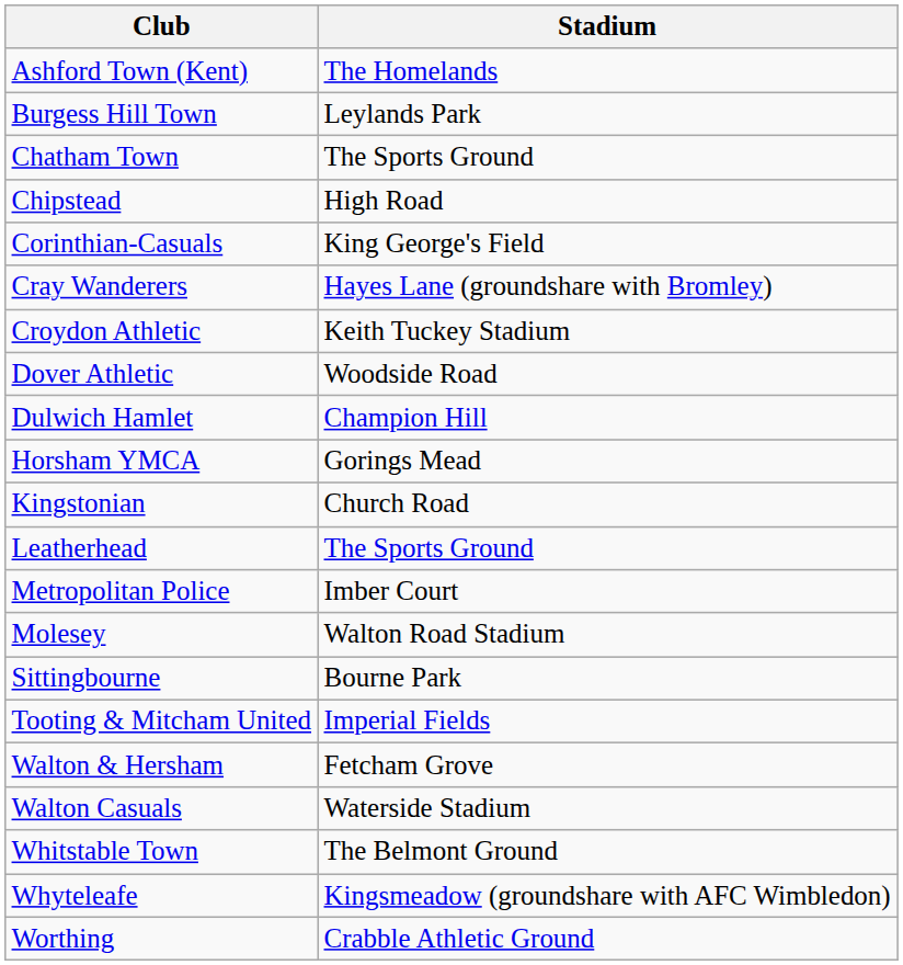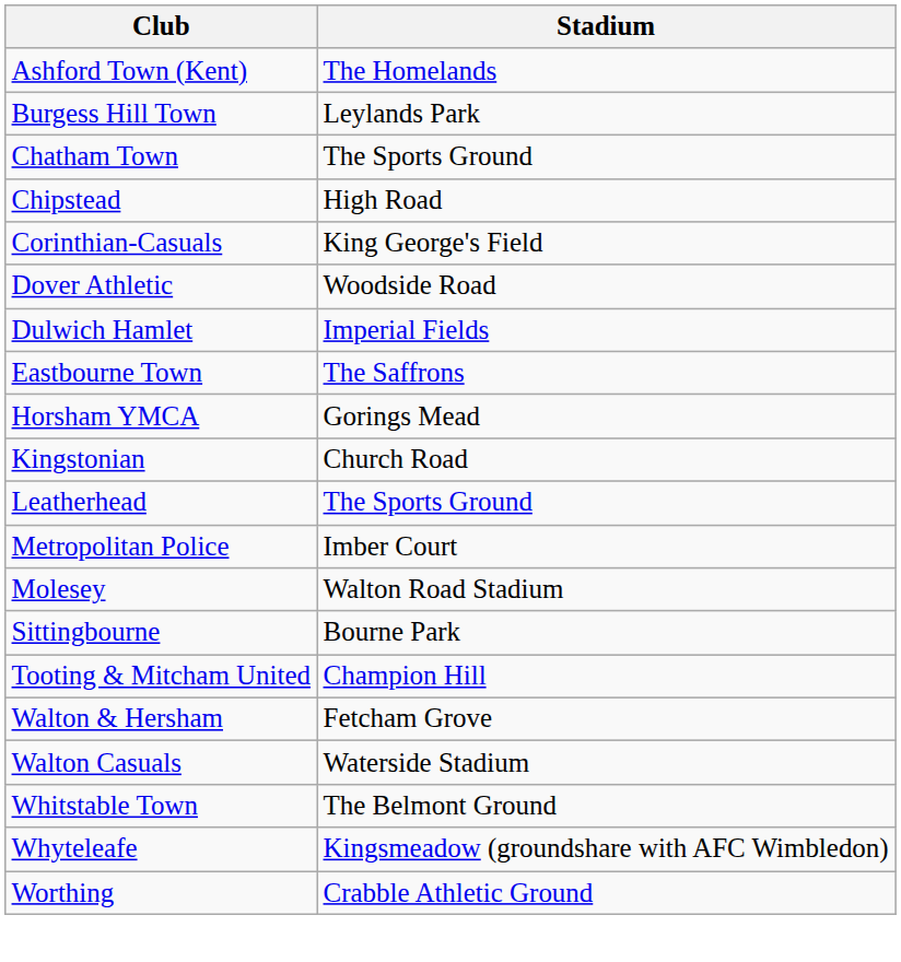- row: Cray Wanderers | Hayes Lane (groundshare with Bromley)
- row: Croydon Athletic | Keith Tuckey Stadium
Dulwich Hamlet | Stadium: Champion Hill -> Imperial Fields
+ row: Eastbourne Town | The Saffrons
Tooting & Mitcham United | Stadium: Imperial Fields -> Champion Hill
